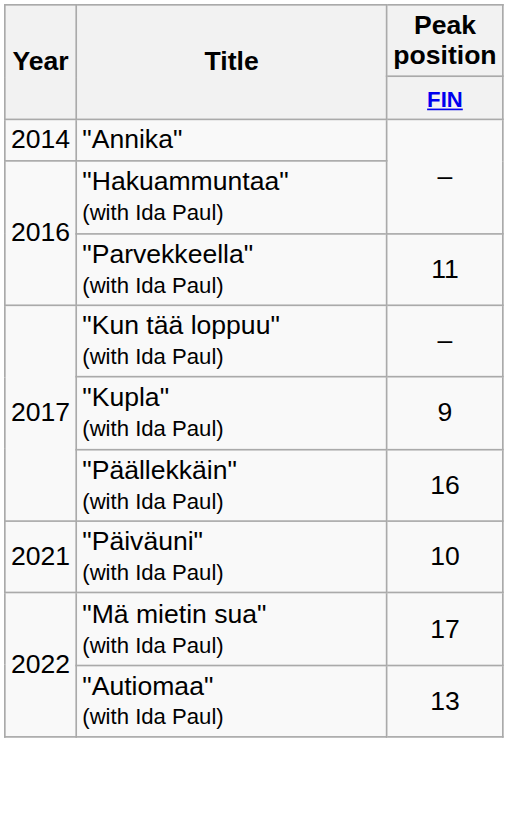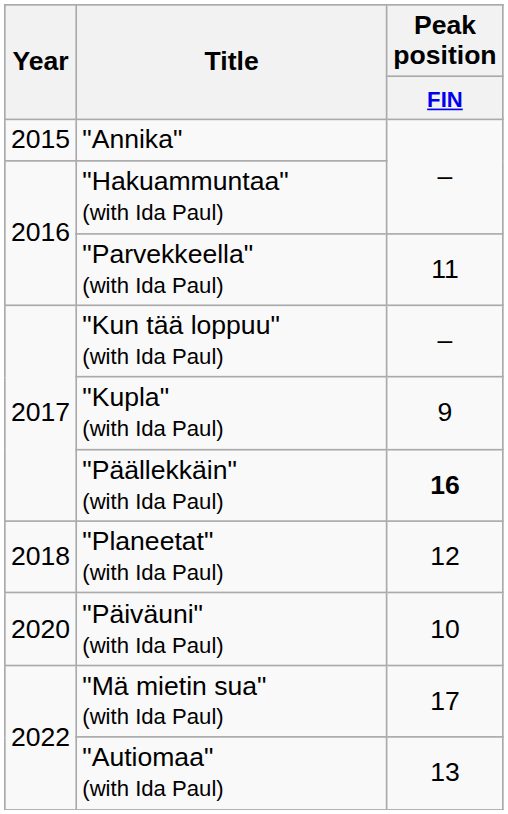"Annika" | Year: 2014 -> 2015
"Päällekkäin" (with Ida Paul) | Peak position / FIN: normal -> bold
+ row: 2018 | "Planeetat" (with Ida Paul) | 12
"Päiväuni" (with Ida Paul) | Year: 2021 -> 2020
